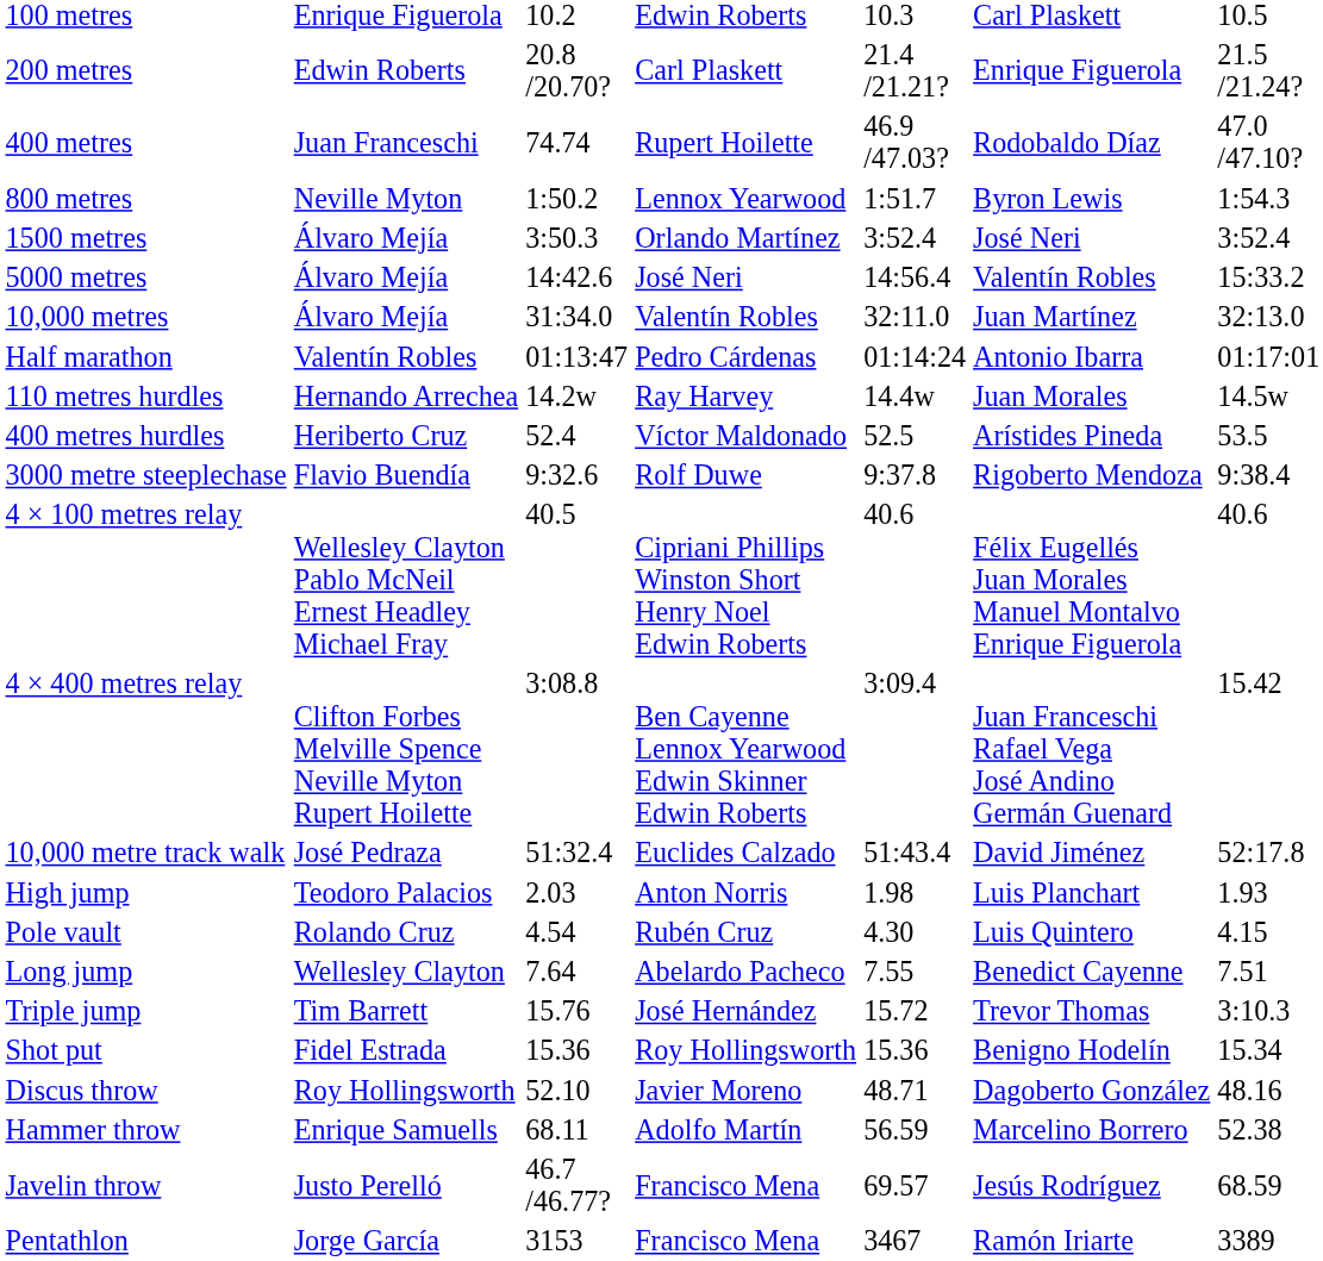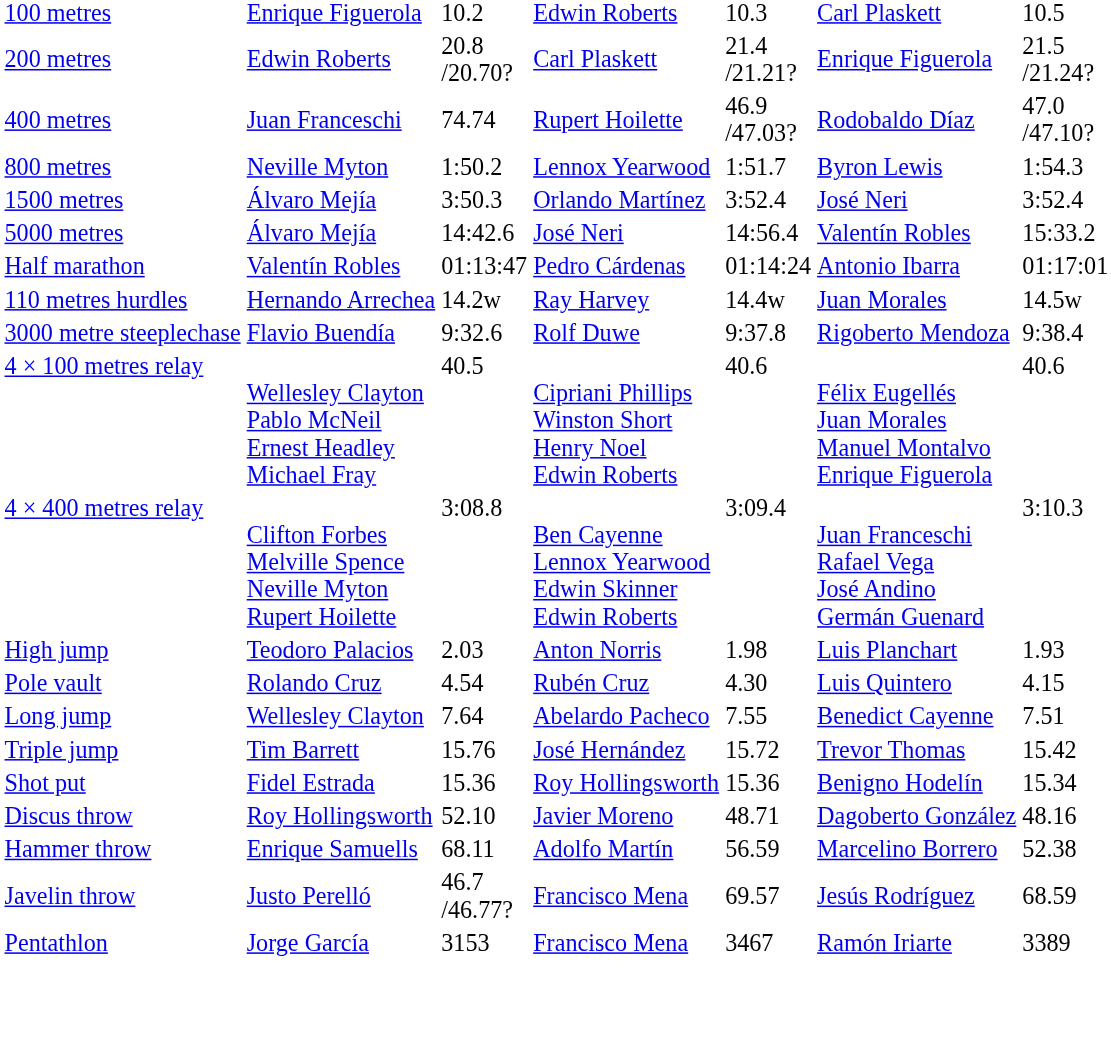- row: 10,000 metres | Álvaro Mejía | 31:34.0 | Valentín Robles | 32:11.0 | Juan Martínez | 32:13.0
- row: 400 metres hurdles | Heriberto Cruz | 52.4 | Víctor Maldonado | 52.5 | Arístides Pineda | 53.5
4 × 400 metres relay | column 7: 15.42 -> 3:10.3
- row: 10,000 metre track walk | José Pedraza | 51:32.4 | Euclides Calzado | 51:43.4 | David Jiménez | 52:17.8
Triple jump | column 7: 3:10.3 -> 15.42
